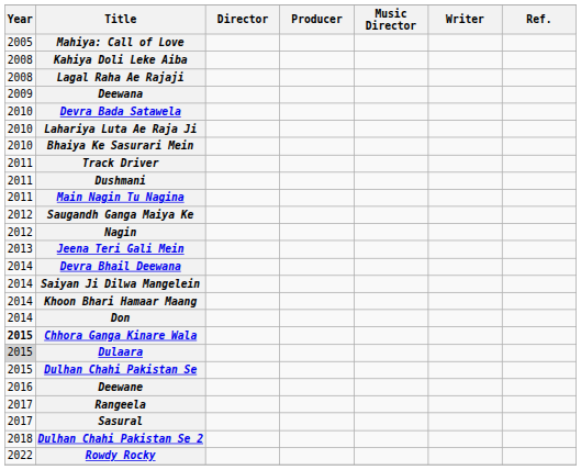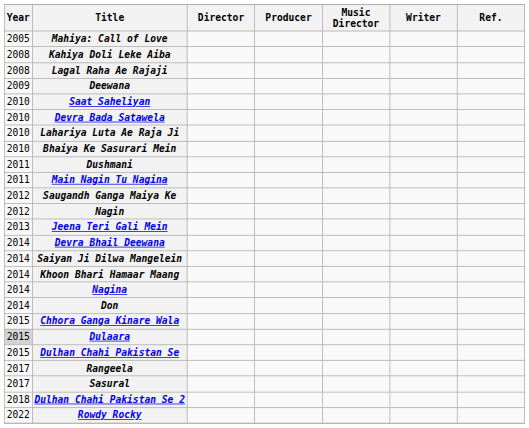+ row: 2010 | Saat Saheliyan
- row: 2011 | Track Driver
+ row: 2014 | Nagina
Chhora Ganga Kinare Wala | Year: bold -> normal
- row: 2016 | Deewane
